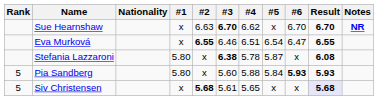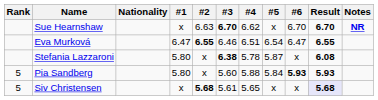Eva Murková | #1: x -> 6.47
